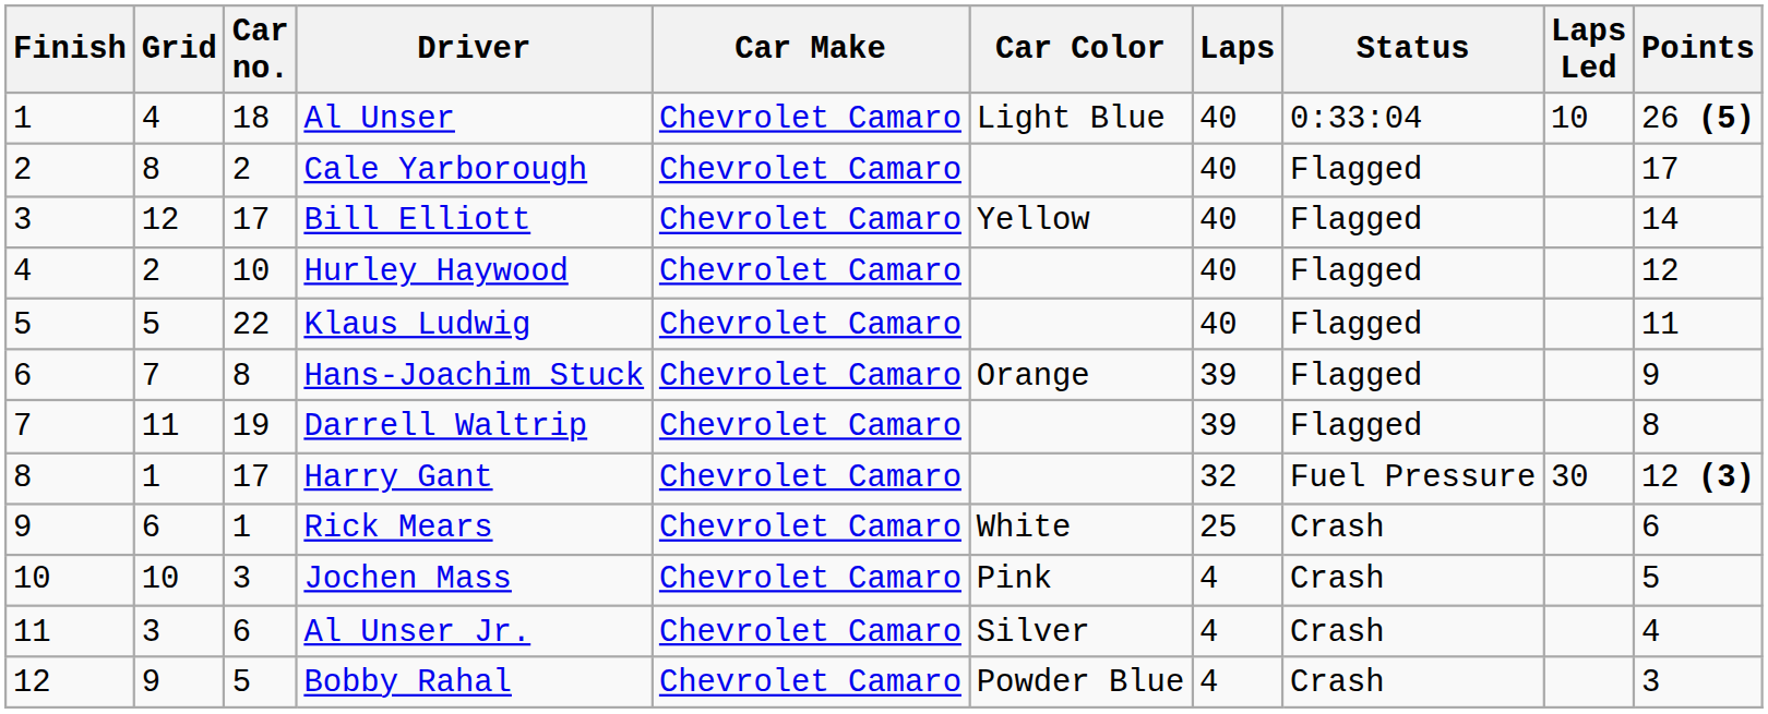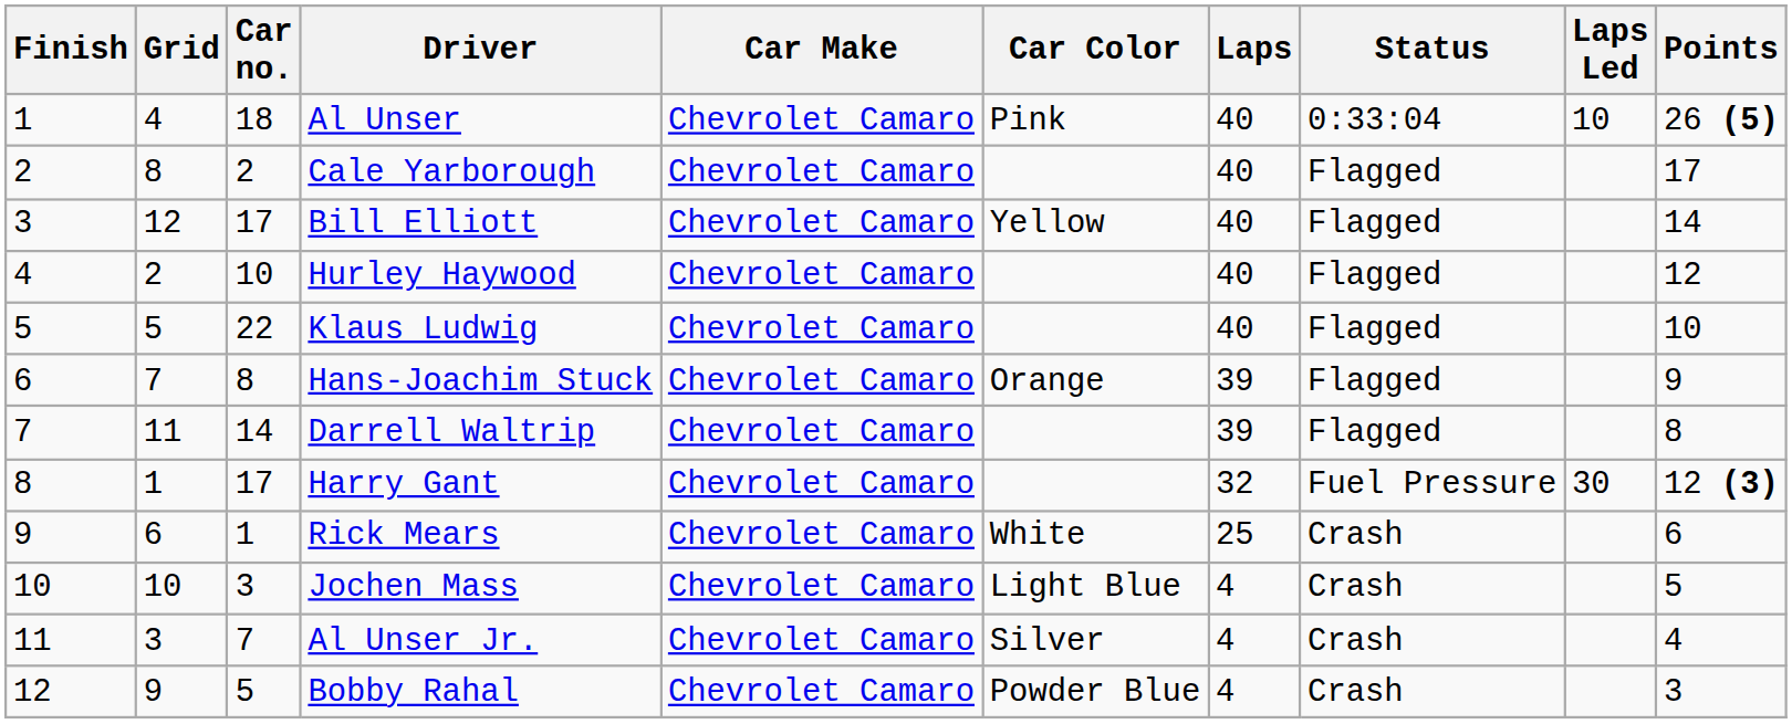Al Unser | Car Color: Light Blue -> Pink
Klaus Ludwig | Points: 11 -> 10
Darrell Waltrip | Car no.: 19 -> 14
Jochen Mass | Car Color: Pink -> Light Blue
Al Unser Jr. | Car no.: 6 -> 7
